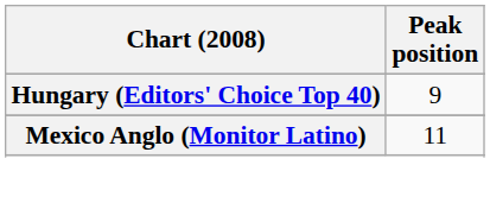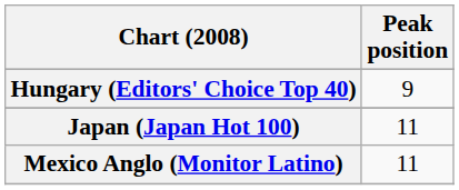+ row: Japan (Japan Hot 100) | 11
